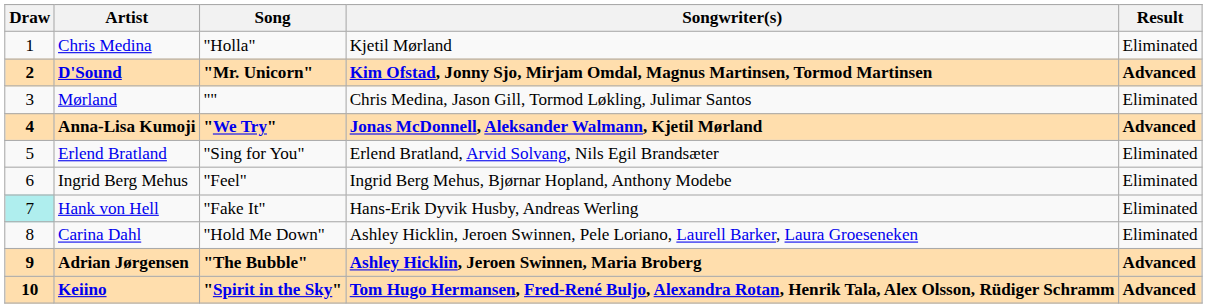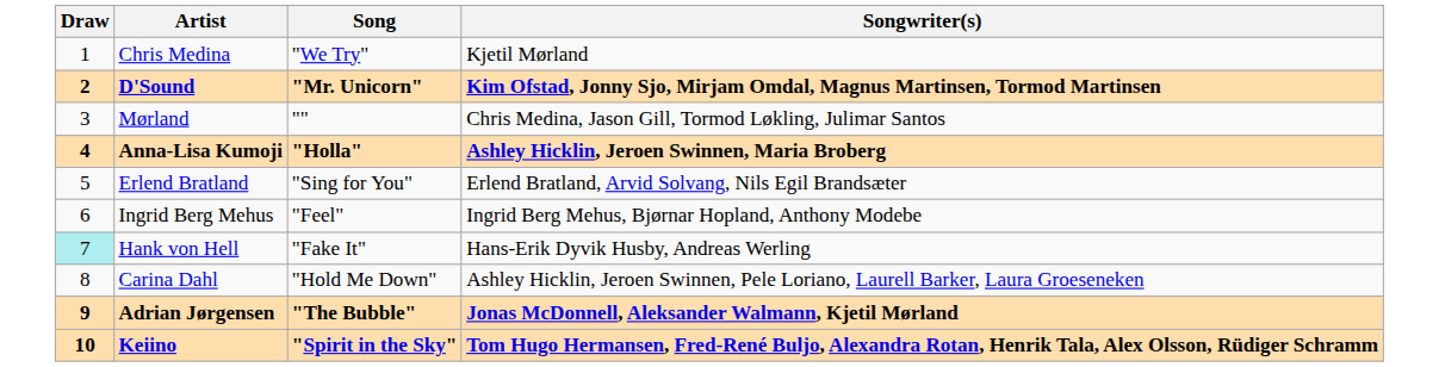- column: Result | Eliminated | Advanced | Eliminated | Advanced | Eliminated | Eliminated | Eliminated | Eliminated | Advanced | Advanced
Chris Medina | Song: "Holla" -> "We Try"
Anna-Lisa Kumoji | Song: "We Try" -> "Holla"
Anna-Lisa Kumoji | Songwriter(s): Jonas McDonnell, Aleksander Walmann, Kjetil Mørland -> Ashley Hicklin, Jeroen Swinnen, Maria Broberg
Adrian Jørgensen | Songwriter(s): Ashley Hicklin, Jeroen Swinnen, Maria Broberg -> Jonas McDonnell, Aleksander Walmann, Kjetil Mørland
